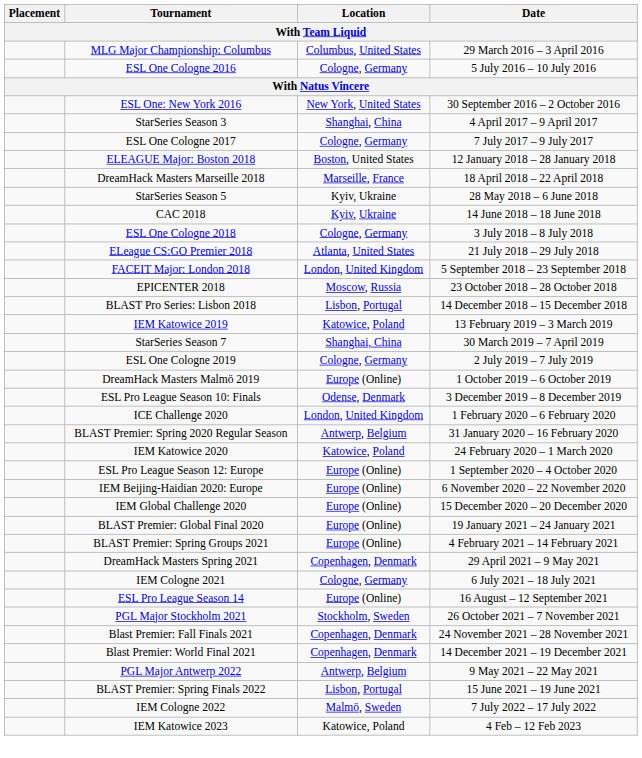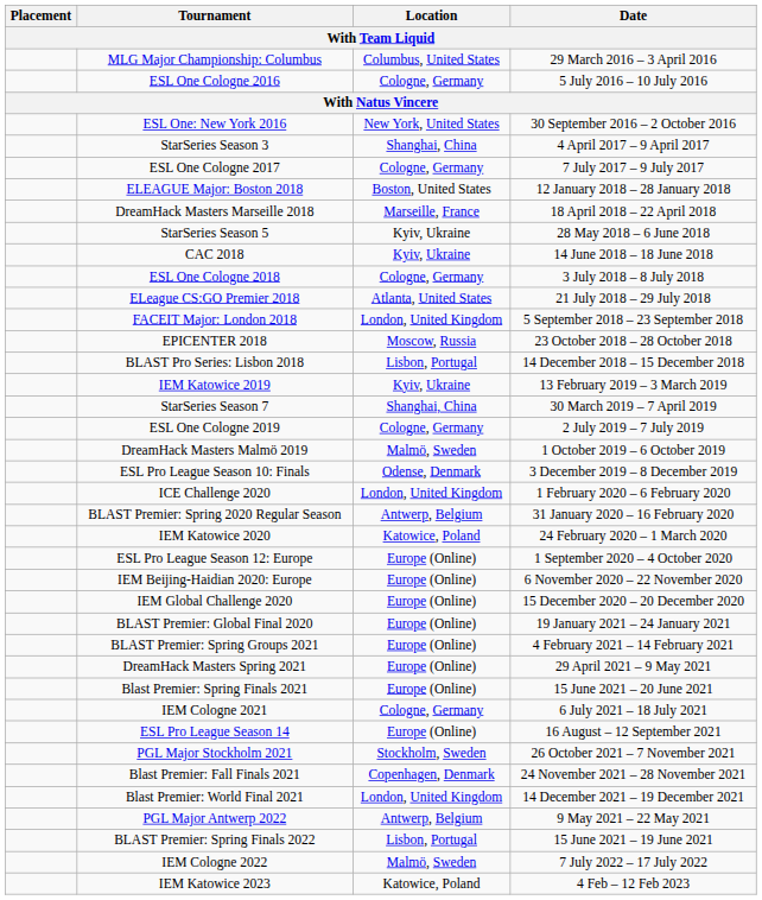IEM Katowice 2019 | Location: Katowice, Poland -> Kyiv, Ukraine
DreamHack Masters Malmö 2019 | Location: Europe (Online) -> Malmö, Sweden
DreamHack Masters Spring 2021 | Location: Copenhagen, Denmark -> Europe (Online)
+ row: Blast Premier: Spring Finals 2021 | Europe (Online) | 15 June 2021 – 20 June 2021
Blast Premier: World Final 2021 | Location: Copenhagen, Denmark -> London, United Kingdom
